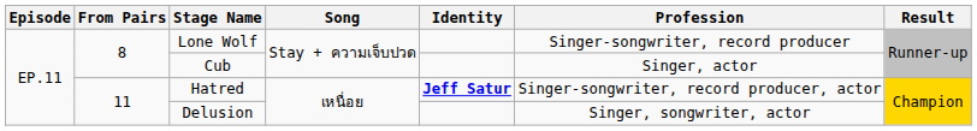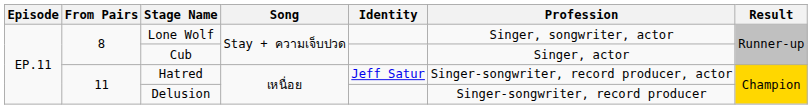Lone Wolf | Profession: Singer-songwriter, record producer -> Singer, songwriter, actor
Hatred | Identity: bold -> normal
Delusion | Profession: Singer, songwriter, actor -> Singer-songwriter, record producer
